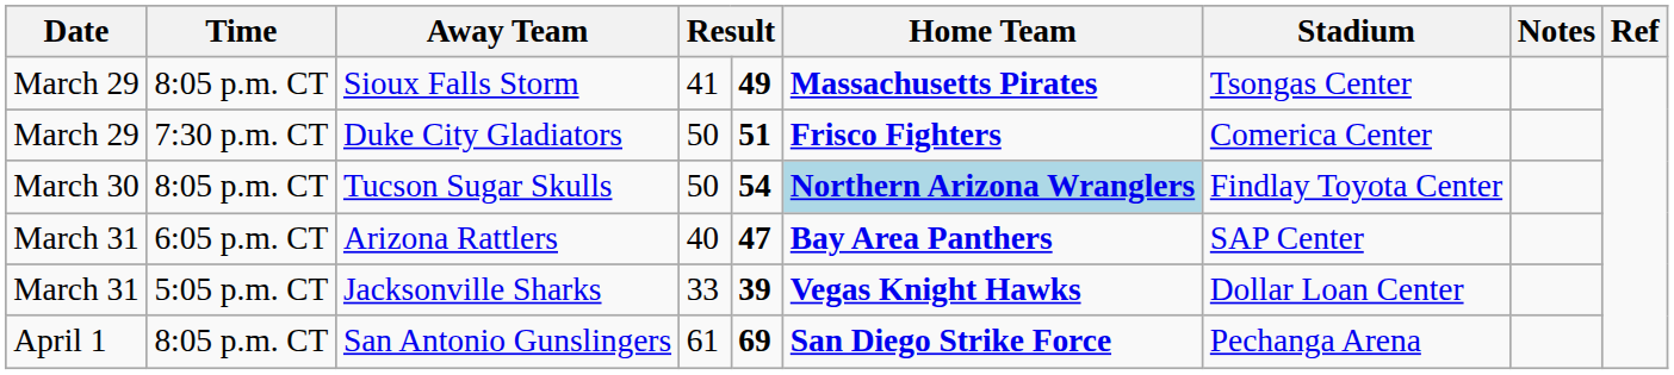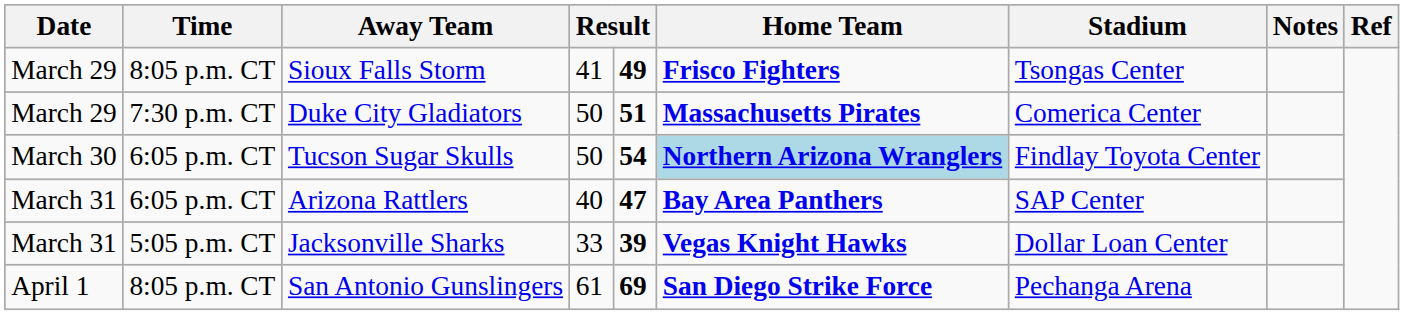Sioux Falls Storm | Home Team: Massachusetts Pirates -> Frisco Fighters
Duke City Gladiators | Home Team: Frisco Fighters -> Massachusetts Pirates
Tucson Sugar Skulls | Time: 8:05 p.m. CT -> 6:05 p.m. CT
